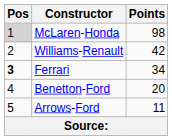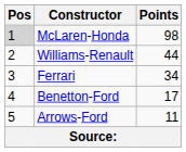Williams-Renault | Points: 42 -> 44
Ferrari | Pos: bold -> normal
Benetton-Ford | Points: 20 -> 17
